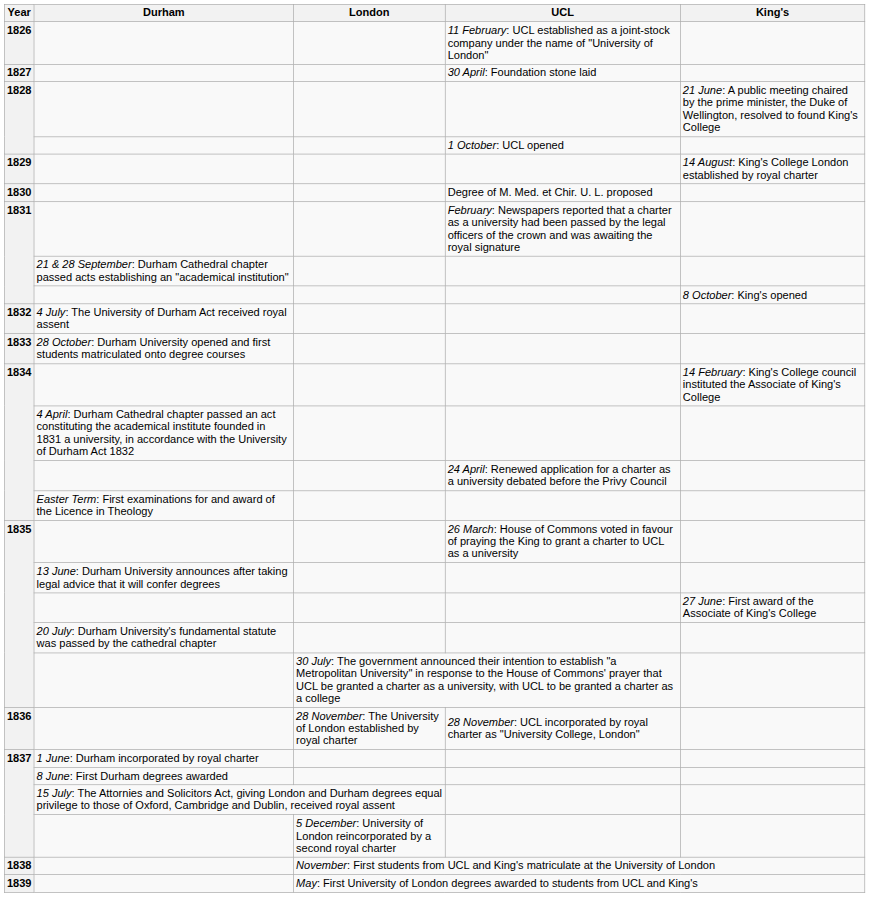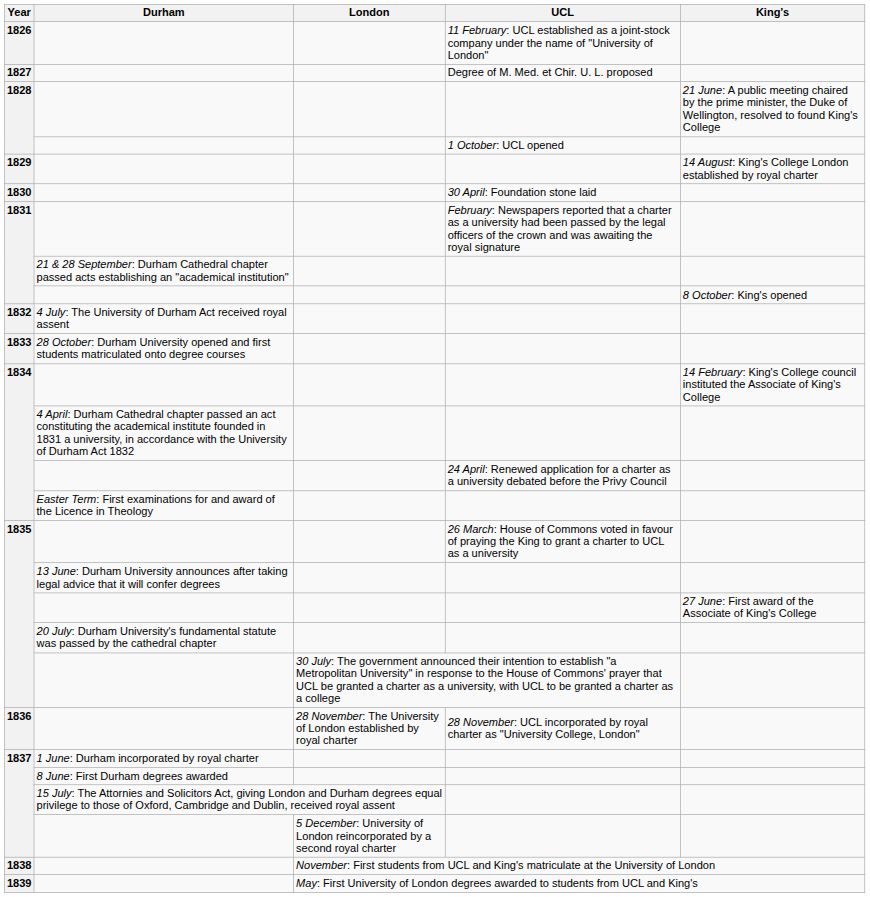1827 | UCL: 30 April: Foundation stone laid -> Degree of M. Med. et Chir. U. L. proposed
1830 | UCL: Degree of M. Med. et Chir. U. L. proposed -> 30 April: Foundation stone laid
